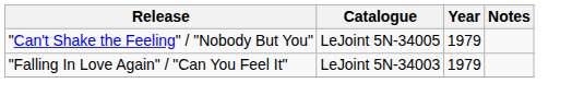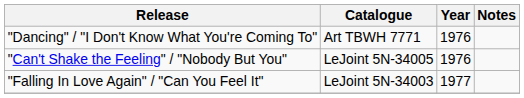+ row: "Dancing" / "I Don't Know What You're Coming To" | Art TBWH 7771 | 1976
"Can't Shake the Feeling" / "Nobody But You" | Year: 1979 -> 1976
"Falling In Love Again" / "Can You Feel It" | Year: 1979 -> 1977
